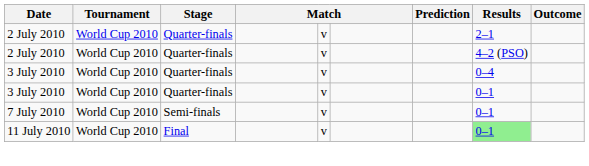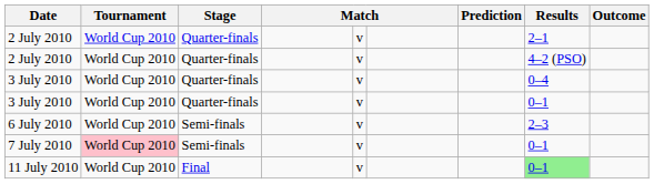+ row: 6 July 2010 | World Cup 2010 | Semi-finals | v | 2–3
7 July 2010 | Tournament: no background -> pink background
